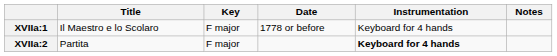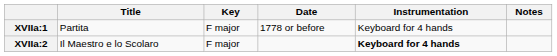XVIIa:1 | Title: Il Maestro e lo Scolaro -> Partita
XVIIa:2 | Title: Partita -> Il Maestro e lo Scolaro
